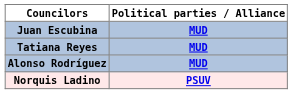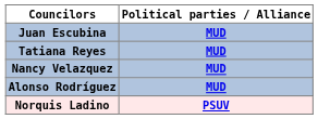+ row: Nancy Velazquez | MUD
